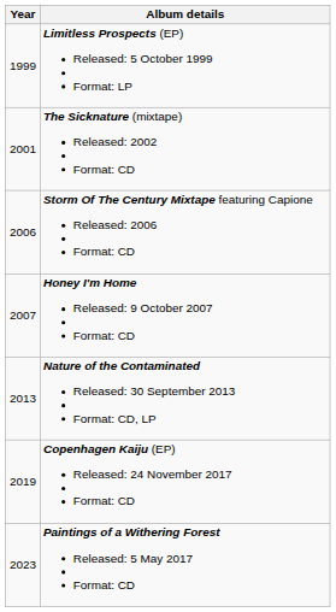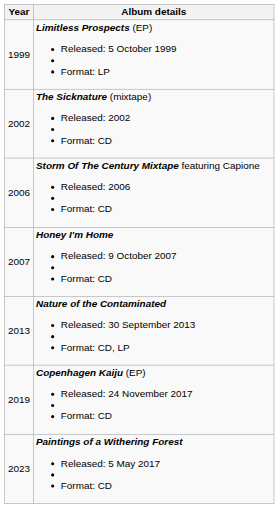The Sicknature (mixtape) Released: 2002 Format: CD | Year: 2001 -> 2002
